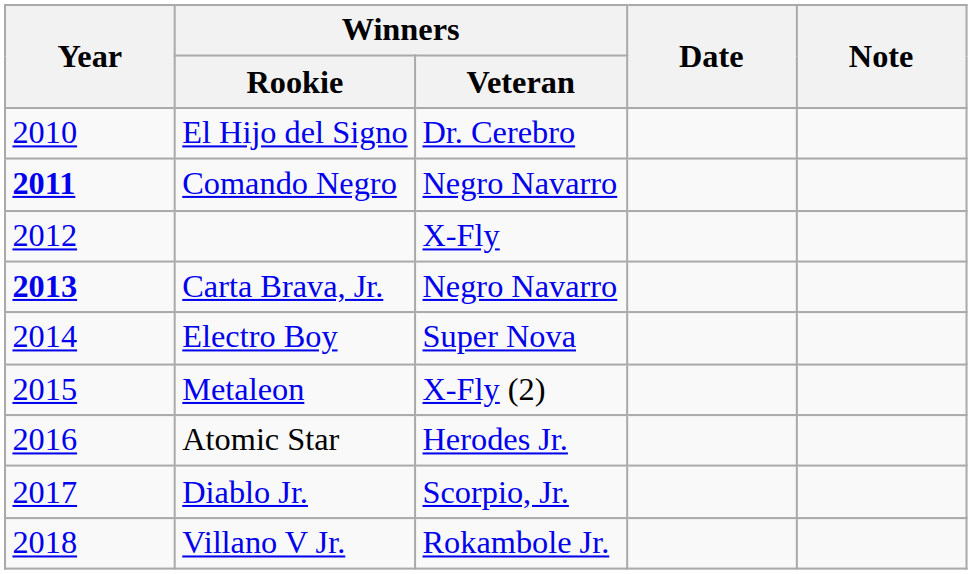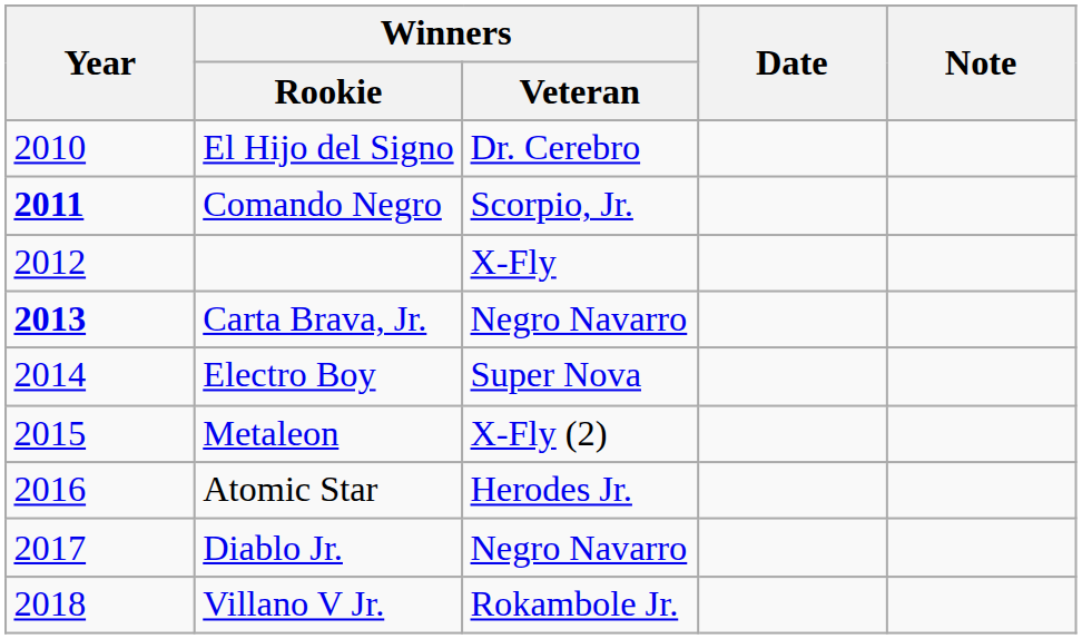Comando Negro | Winners / Veteran: Negro Navarro -> Scorpio, Jr.
Diablo Jr. | Winners / Veteran: Scorpio, Jr. -> Negro Navarro
